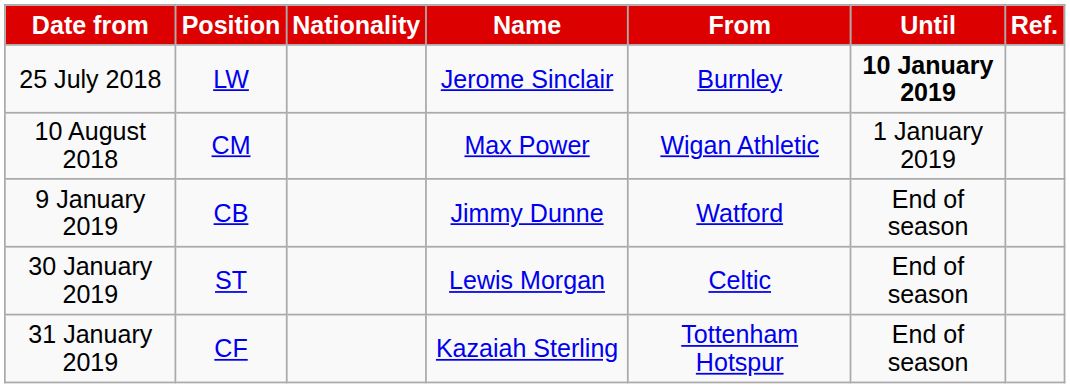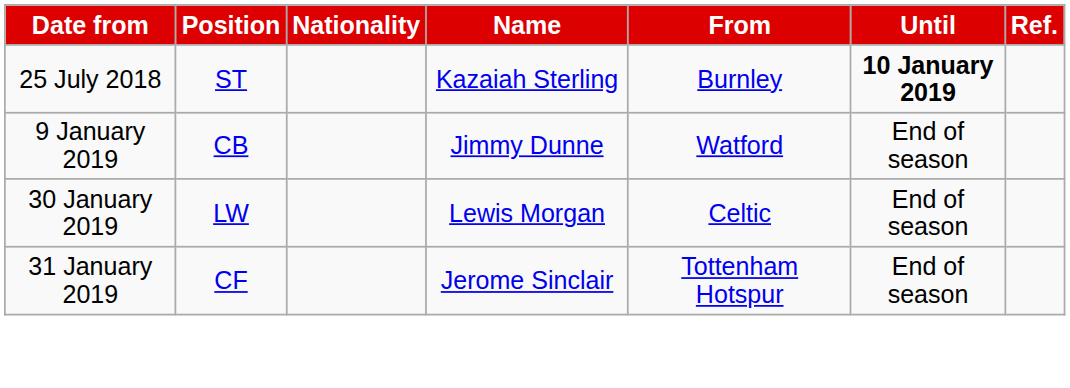25 July 2018 | Position: LW -> ST
25 July 2018 | Name: Jerome Sinclair -> Kazaiah Sterling
- row: 10 August 2018 | CM | Max Power | Wigan Athletic | 1 January 2019
30 January 2019 | Position: ST -> LW
31 January 2019 | Name: Kazaiah Sterling -> Jerome Sinclair
